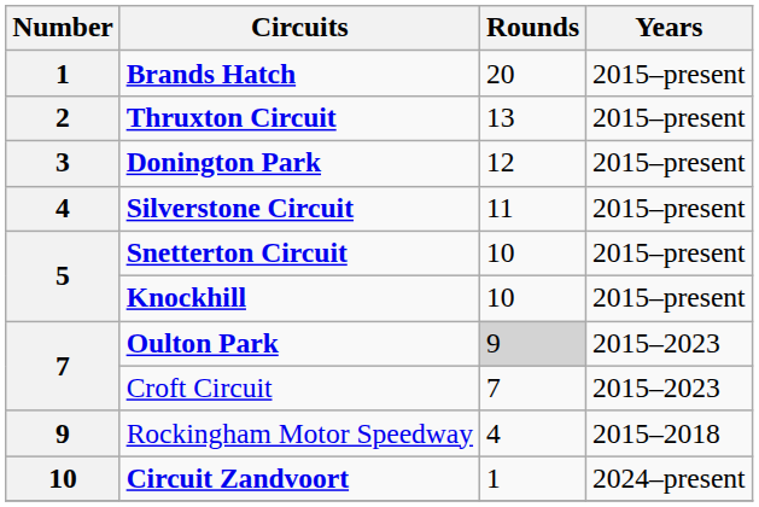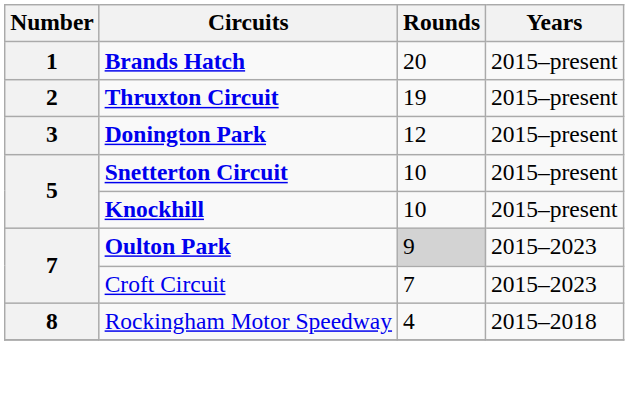Thruxton Circuit | Rounds: 13 -> 19
- row: 4 | Silverstone Circuit | 11 | 2015–present
Rockingham Motor Speedway | Number: 9 -> 8
- row: 10 | Circuit Zandvoort | 1 | 2024–present
